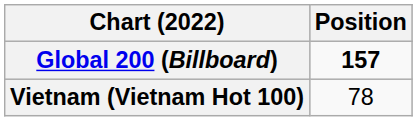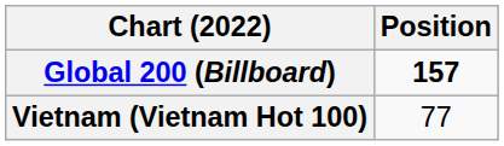Vietnam (Vietnam Hot 100) | Position: 78 -> 77
